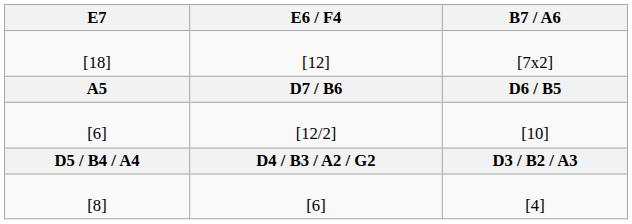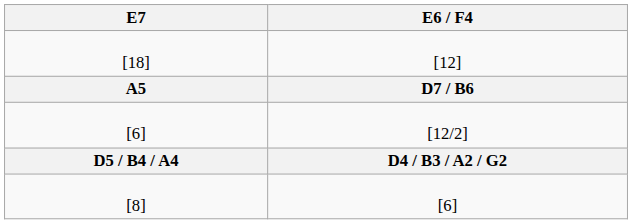- column: B7 / A6 | [7x2] | D6 / B5 | [10] | D3 / B2 / A3 | [4]
